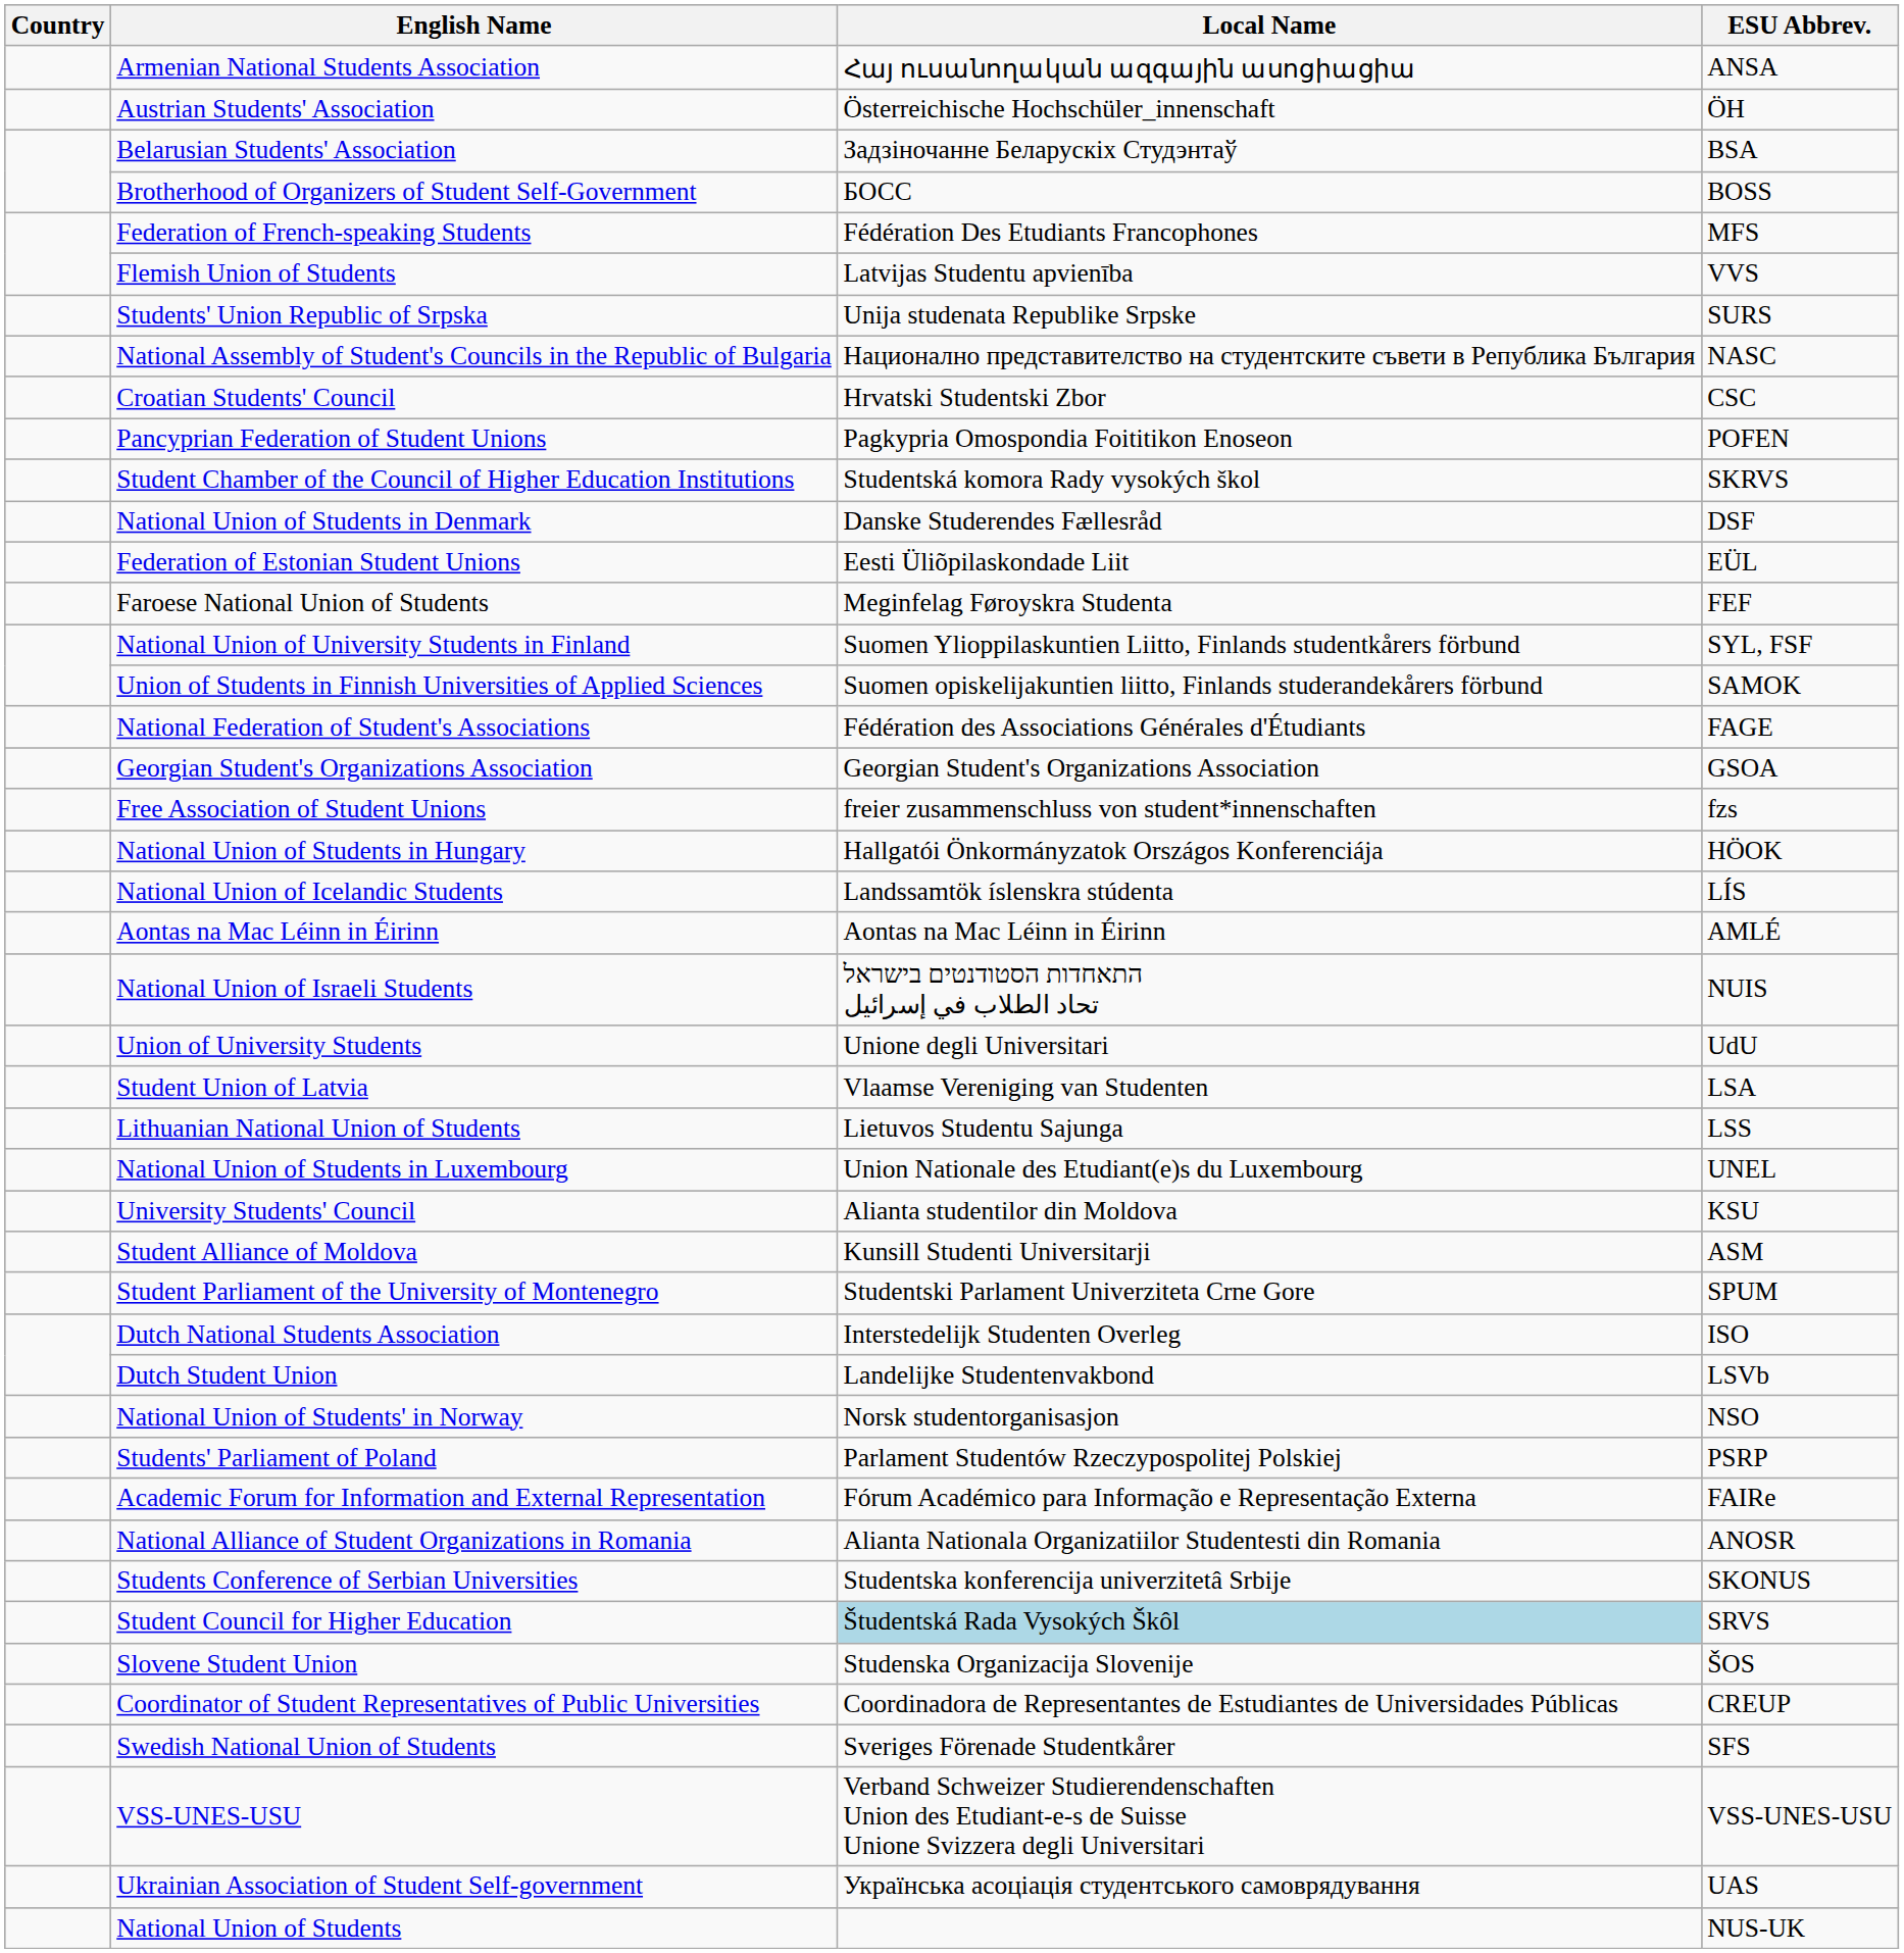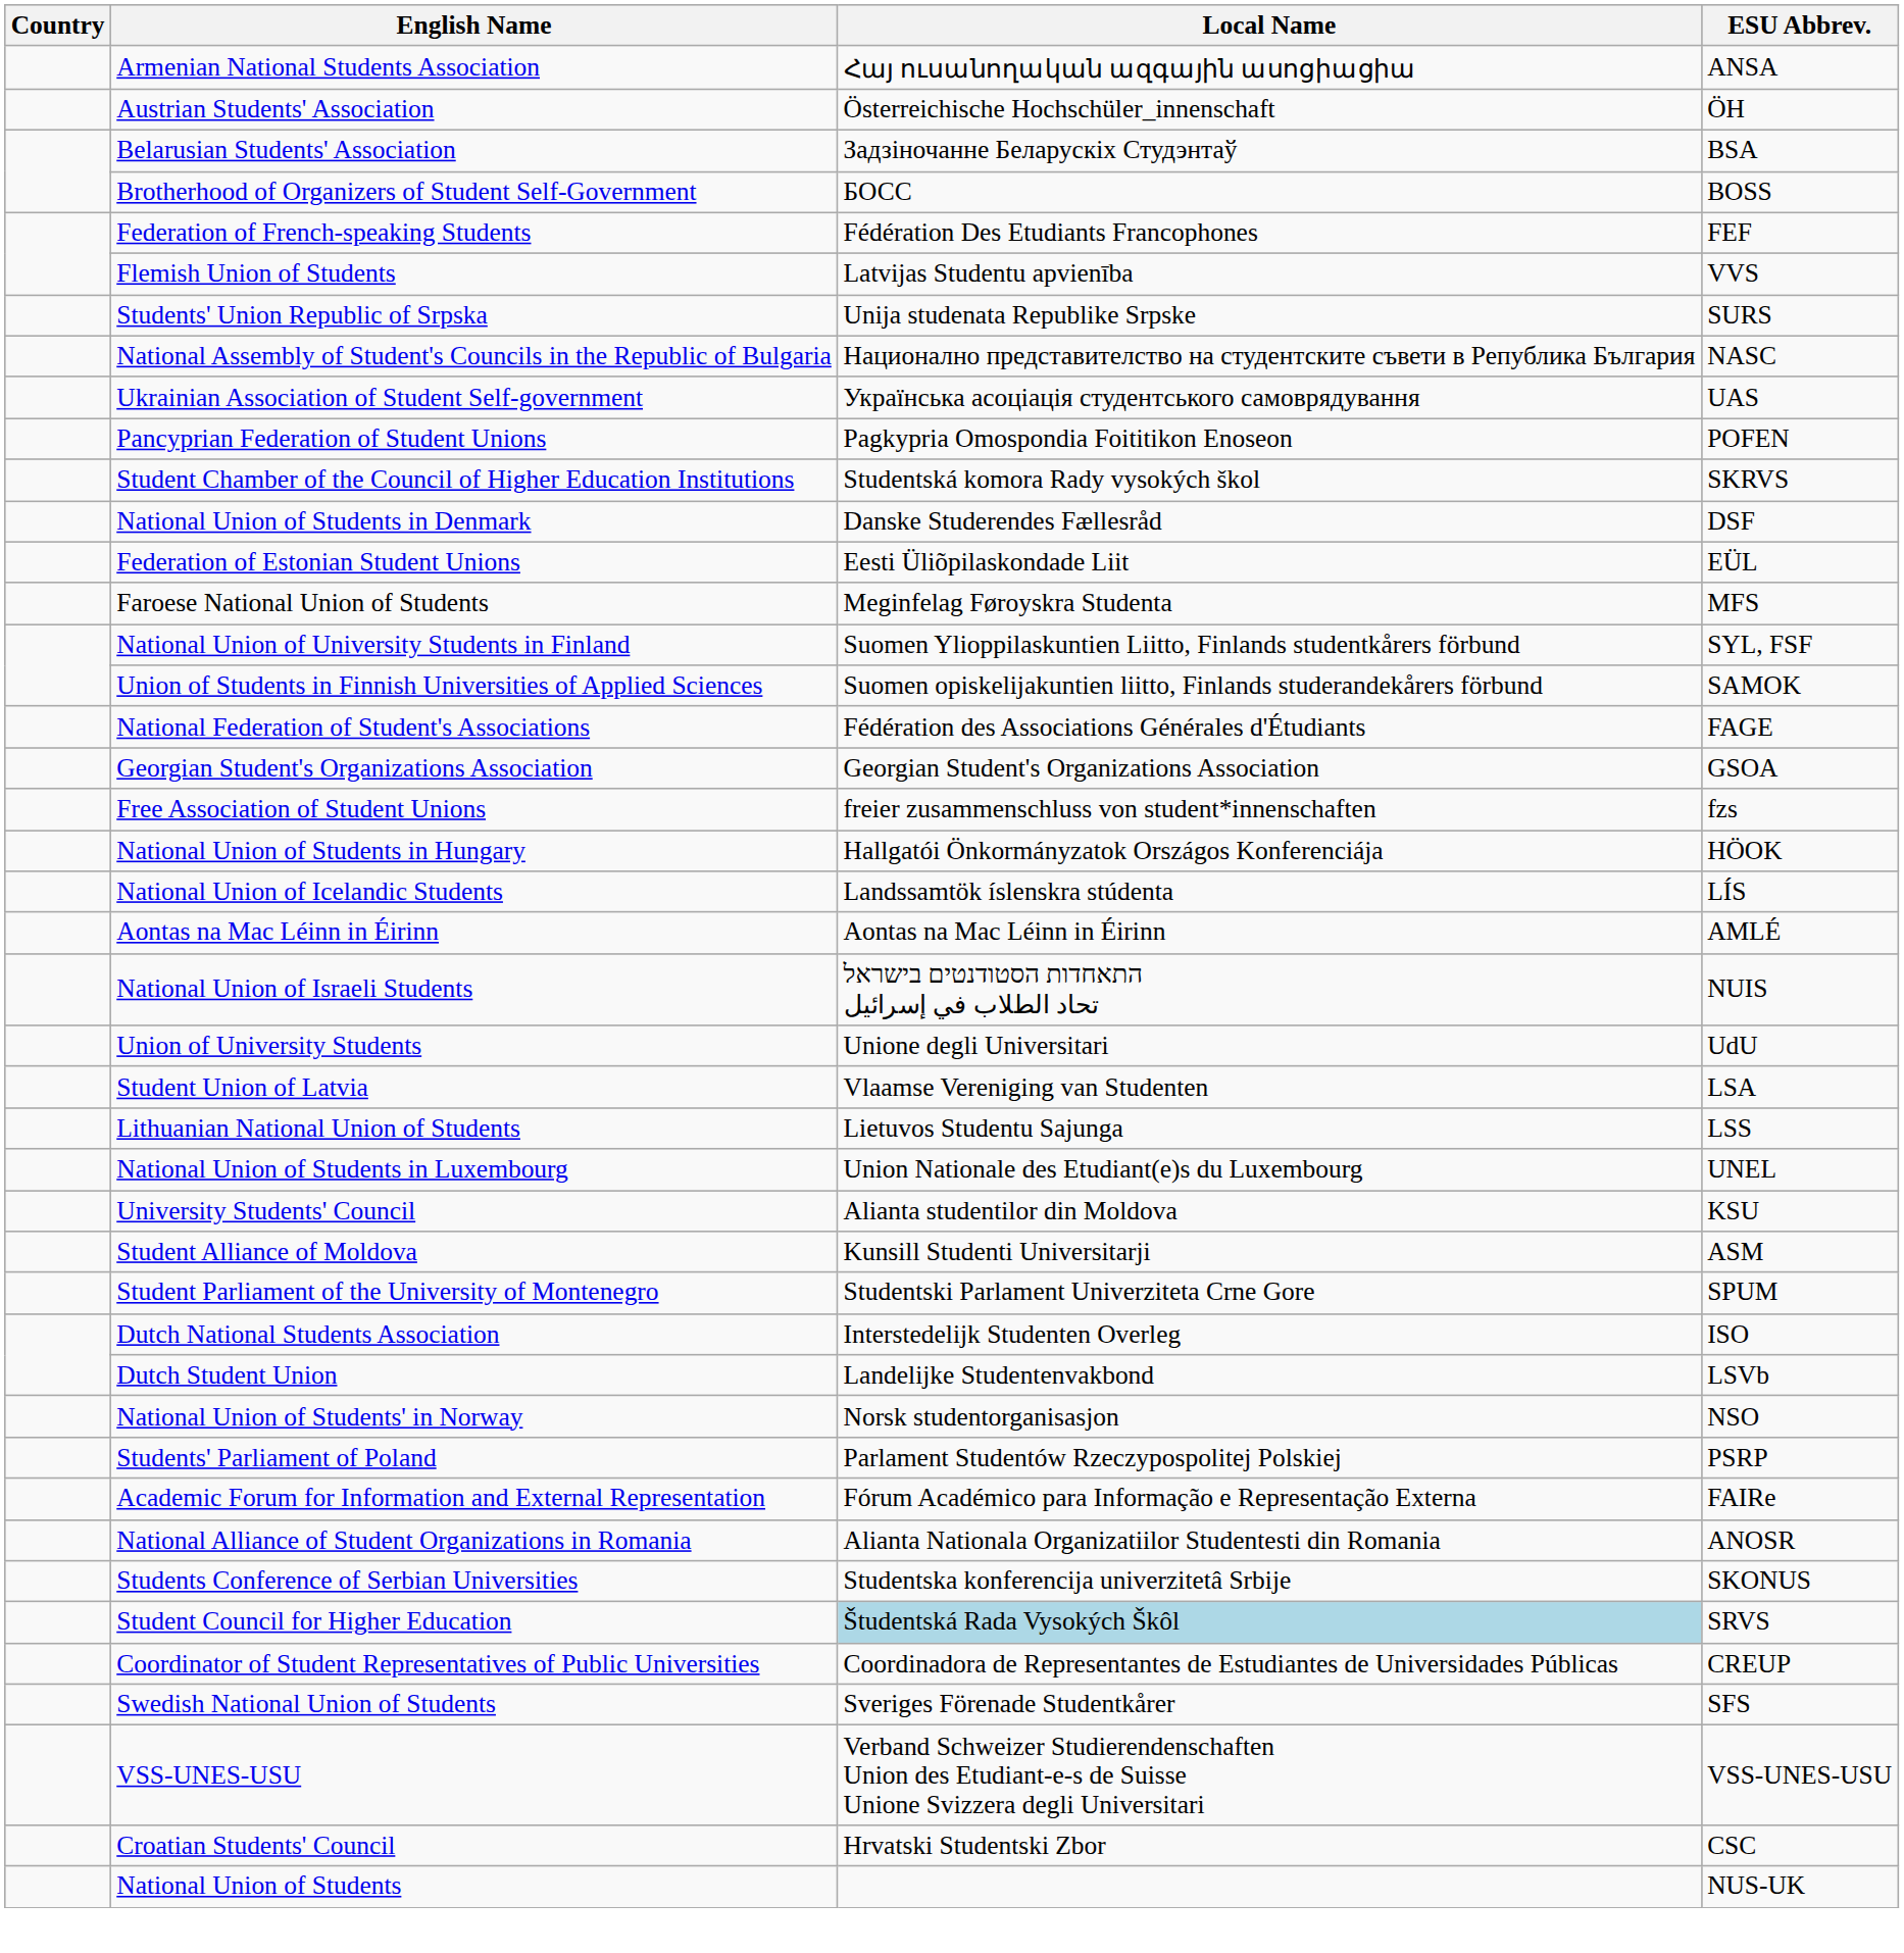Federation of French-speaking Students | ESU Abbrev.: MFS -> FEF
rows swapped: Croatian Students' Council <-> Ukrainian Association of Student Self-government
Faroese National Union of Students | ESU Abbrev.: FEF -> MFS
- row: Slovene Student Union | Studenska Organizacija Slovenije | ŠOS
